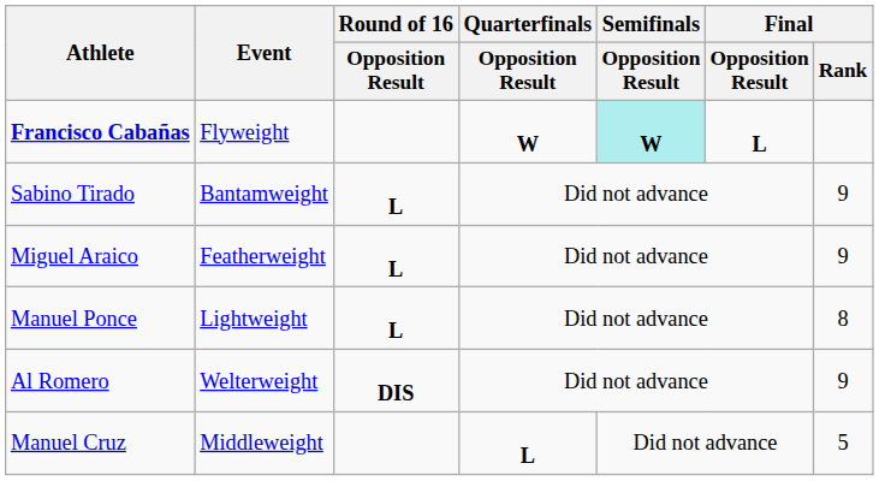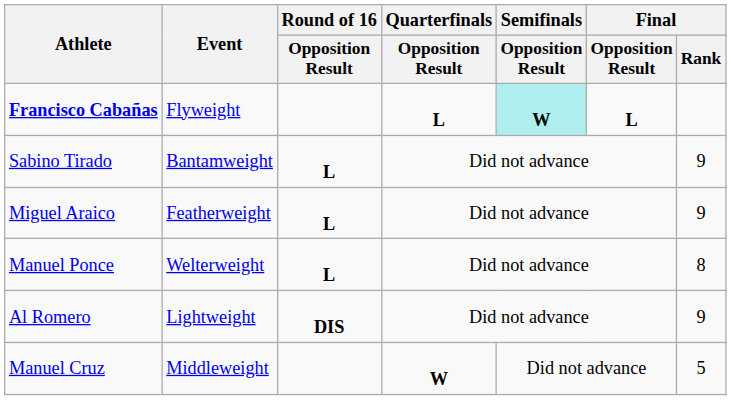Francisco Cabañas | Quarterfinals / Opposition Result: W -> L
Manuel Ponce | Event: Lightweight -> Welterweight
Al Romero | Event: Welterweight -> Lightweight
Manuel Cruz | Quarterfinals / Opposition Result: L -> W
